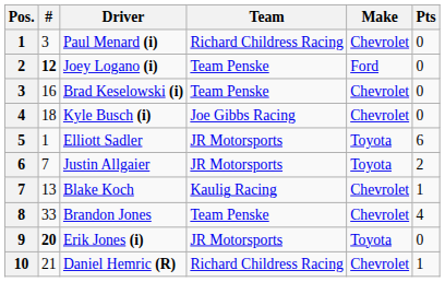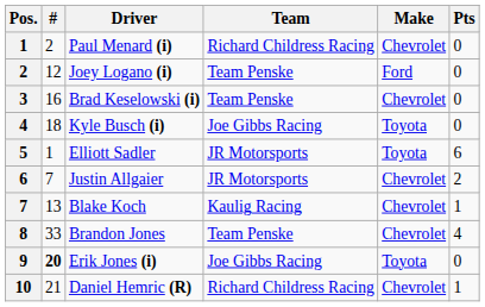Paul Menard (i) | #: 3 -> 2
Joey Logano (i) | #: bold -> normal
Kyle Busch (i) | Make: Chevrolet -> Toyota
Justin Allgaier | Make: Toyota -> Chevrolet
Erik Jones (i) | Team: JR Motorsports -> Joe Gibbs Racing
